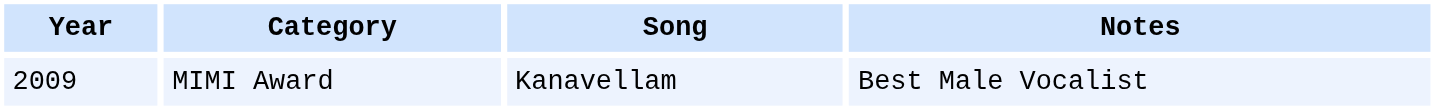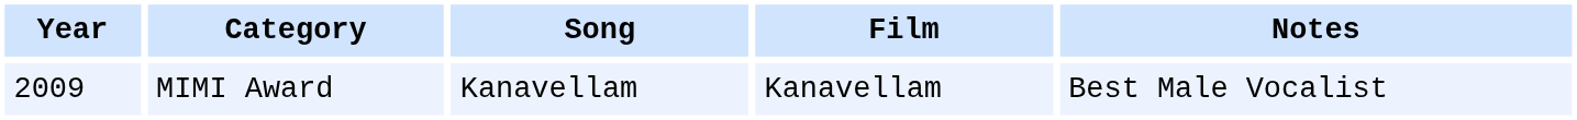+ column: Film | Kanavellam
